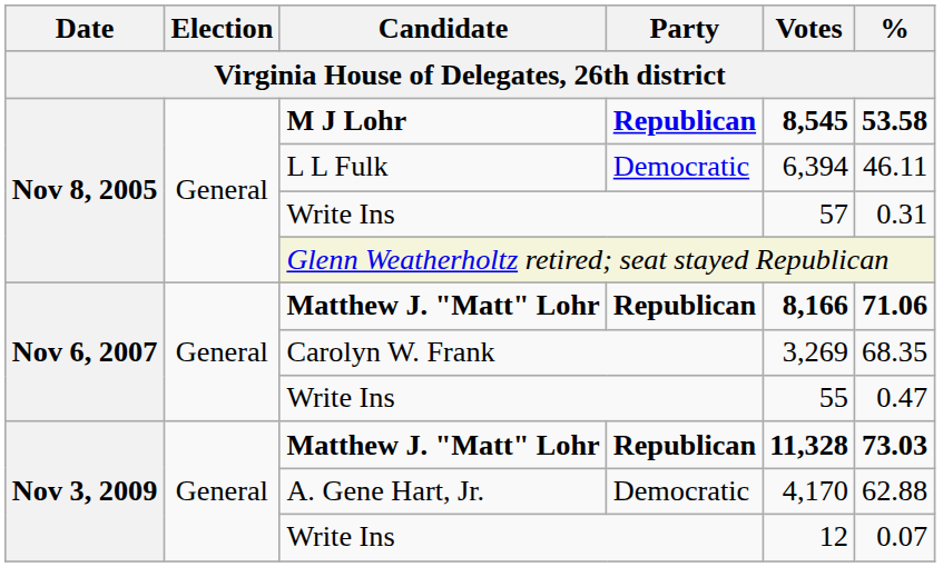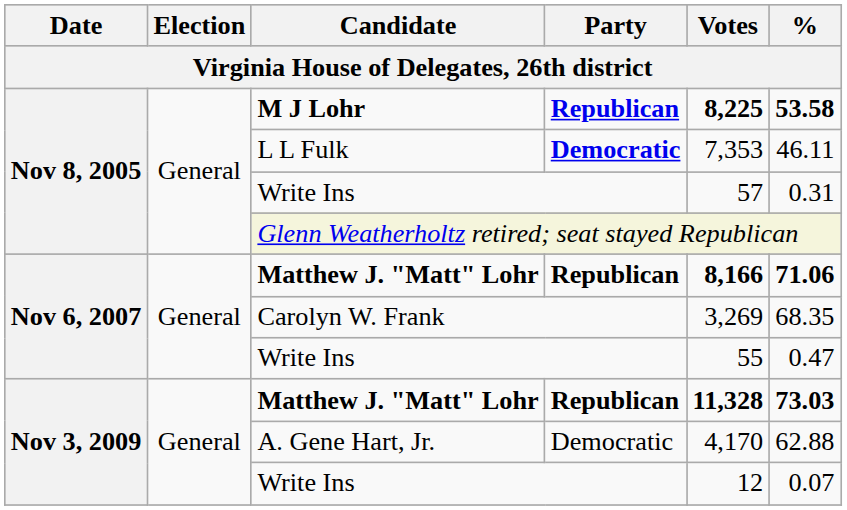M J Lohr | Votes: 8,545 -> 8,225
L L Fulk | Party: normal -> bold
L L Fulk | Votes: 6,394 -> 7,353
